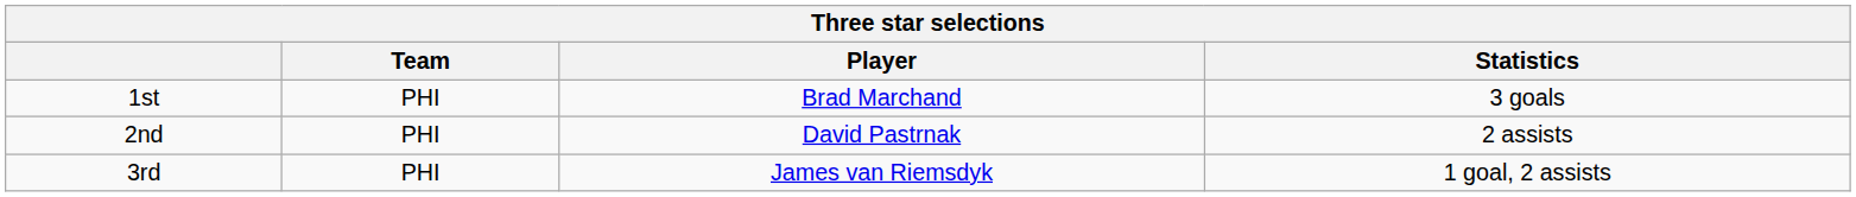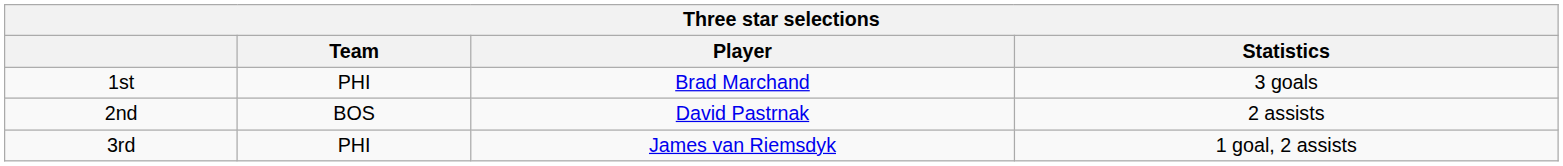2nd | Team: PHI -> BOS
